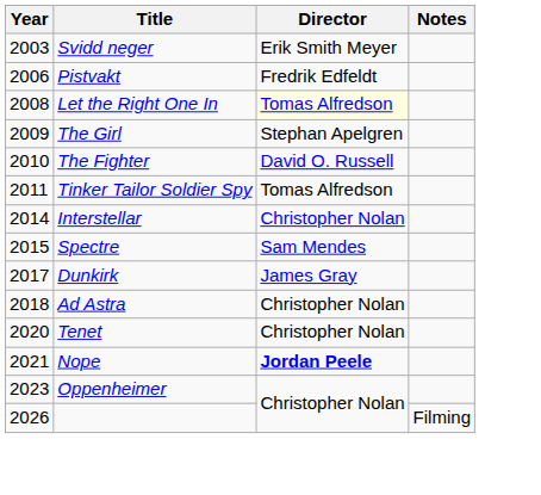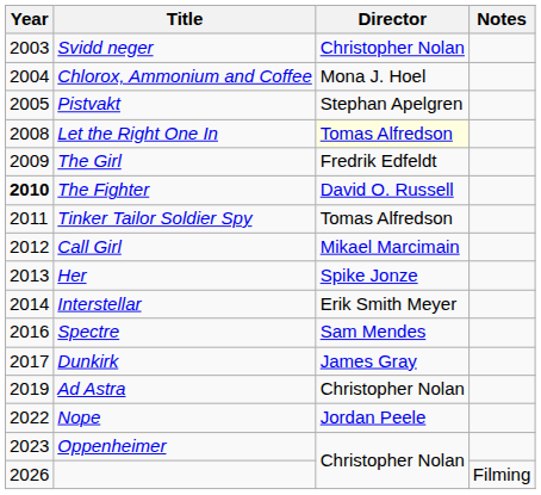Svidd neger | Director: Erik Smith Meyer -> Christopher Nolan
+ row: 2004 | Chlorox, Ammonium and Coffee | Mona J. Hoel
Pistvakt | Year: 2006 -> 2005
Pistvakt | Director: Fredrik Edfeldt -> Stephan Apelgren
The Girl | Director: Stephan Apelgren -> Fredrik Edfeldt
The Fighter | Year: normal -> bold
+ row: 2012 | Call Girl | Mikael Marcimain
+ row: 2013 | Her | Spike Jonze
Interstellar | Director: Christopher Nolan -> Erik Smith Meyer
Spectre | Year: 2015 -> 2016
Ad Astra | Year: 2018 -> 2019
- row: 2020 | Tenet | Christopher Nolan
Nope | Year: 2021 -> 2022
Nope | Director: bold -> normal
